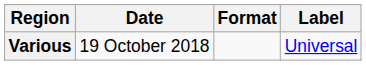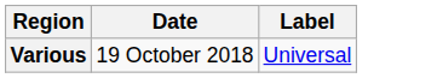- column: Format
